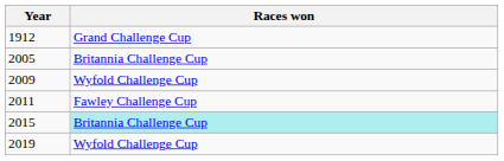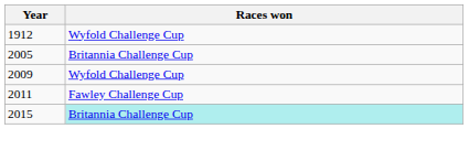1912 | Races won: Grand Challenge Cup -> Wyfold Challenge Cup
- row: 2019 | Wyfold Challenge Cup
